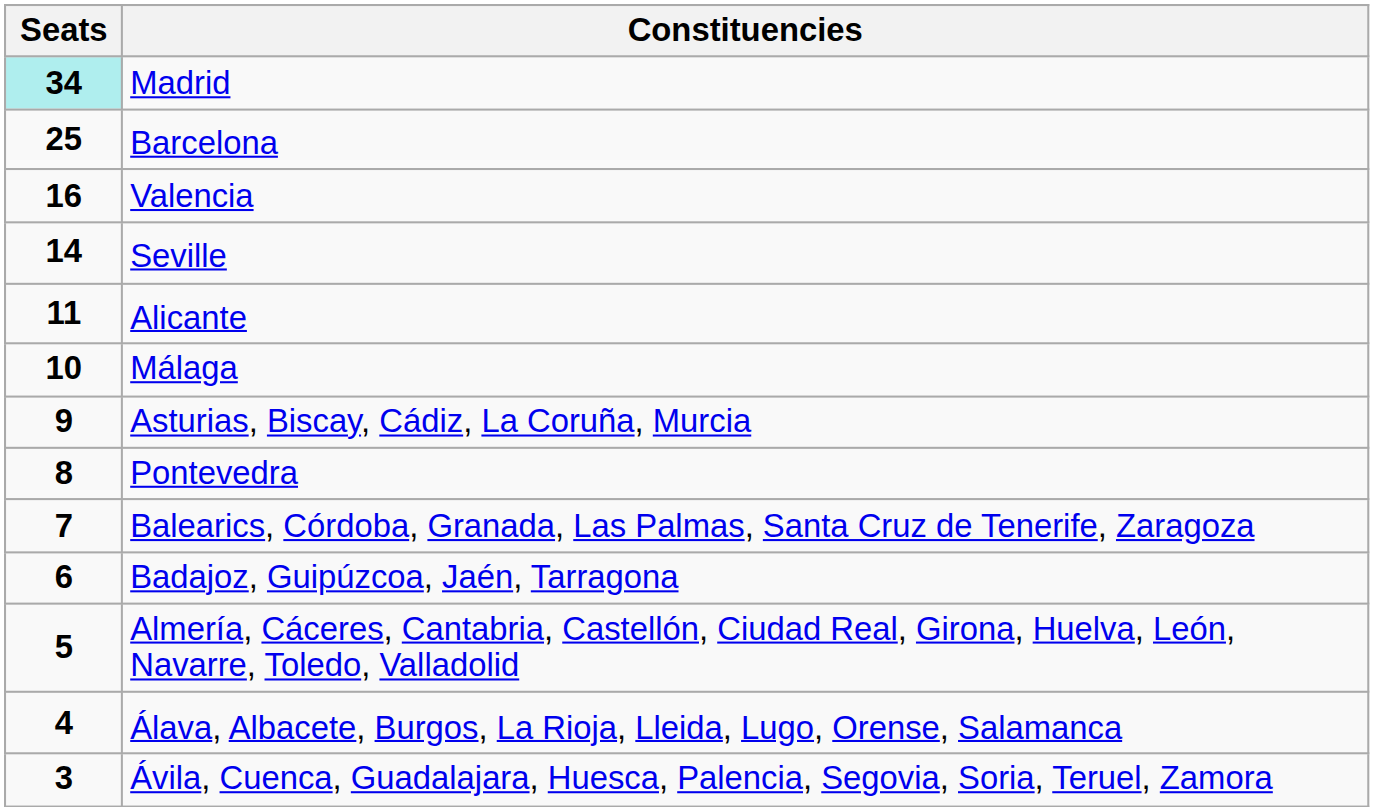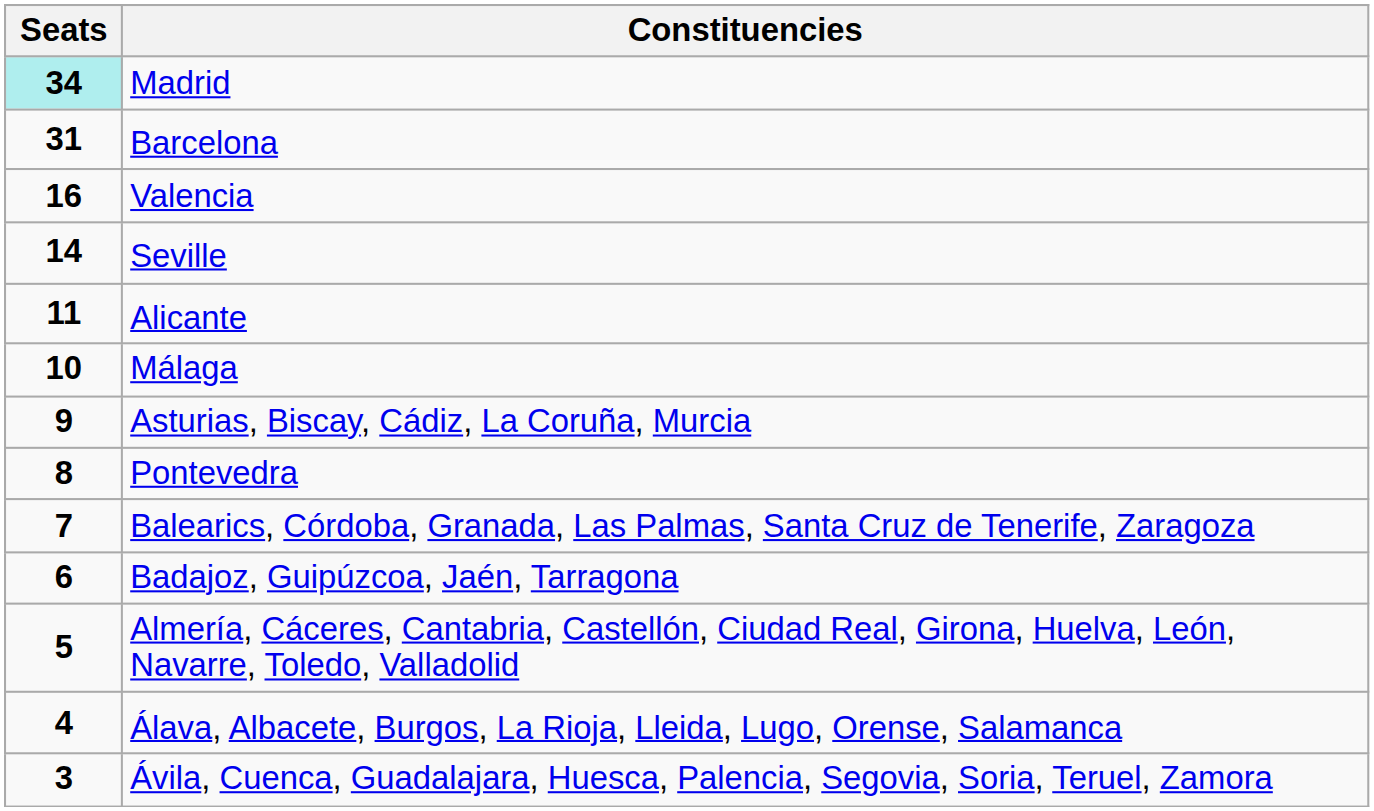Barcelona | Seats: 25 -> 31
